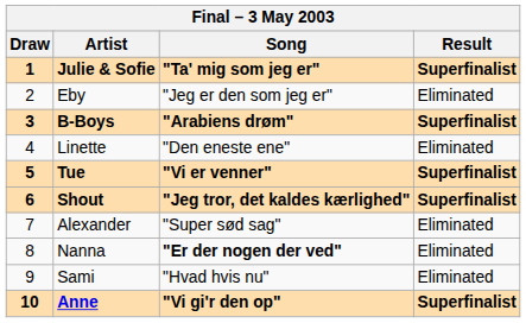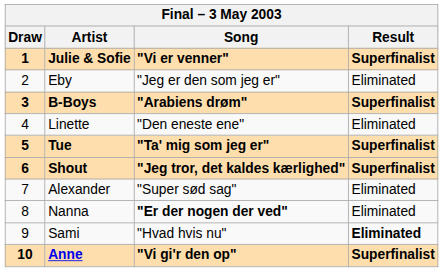Julie & Sofie | Song: "Ta' mig som jeg er" -> "Vi er venner"
Tue | Song: "Vi er venner" -> "Ta' mig som jeg er"
Sami | Result: normal -> bold
